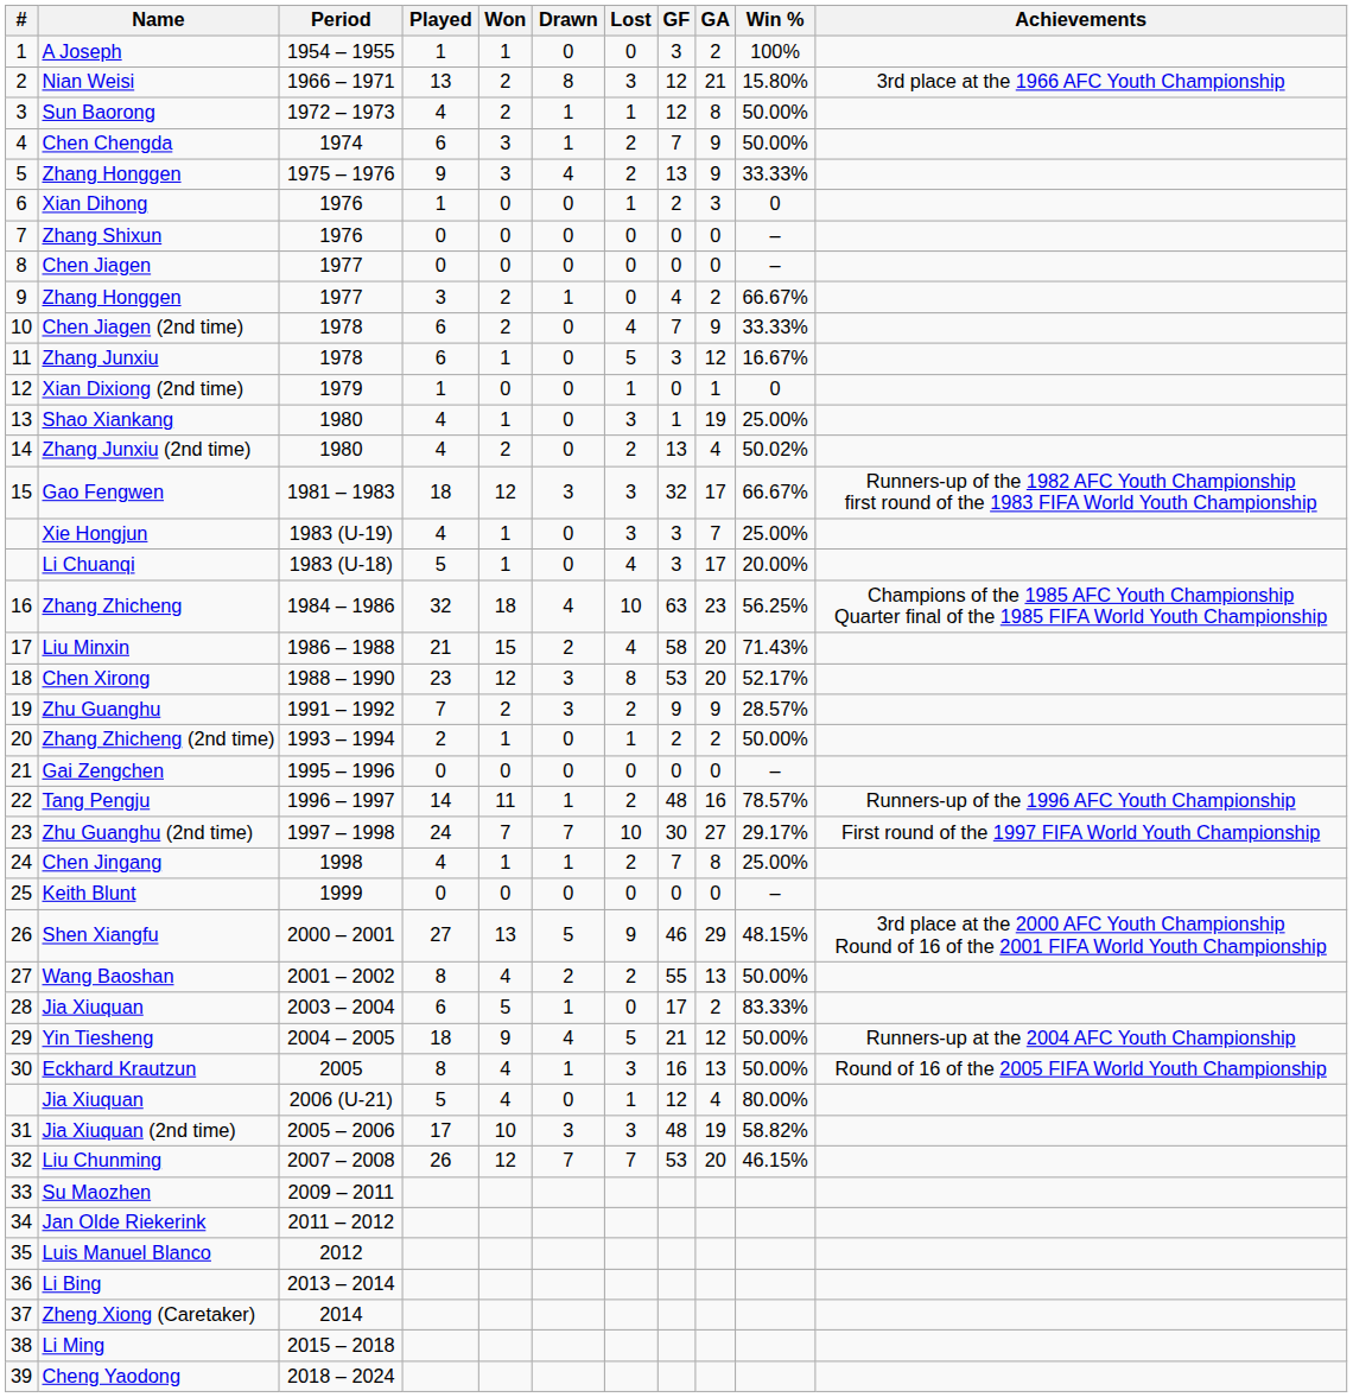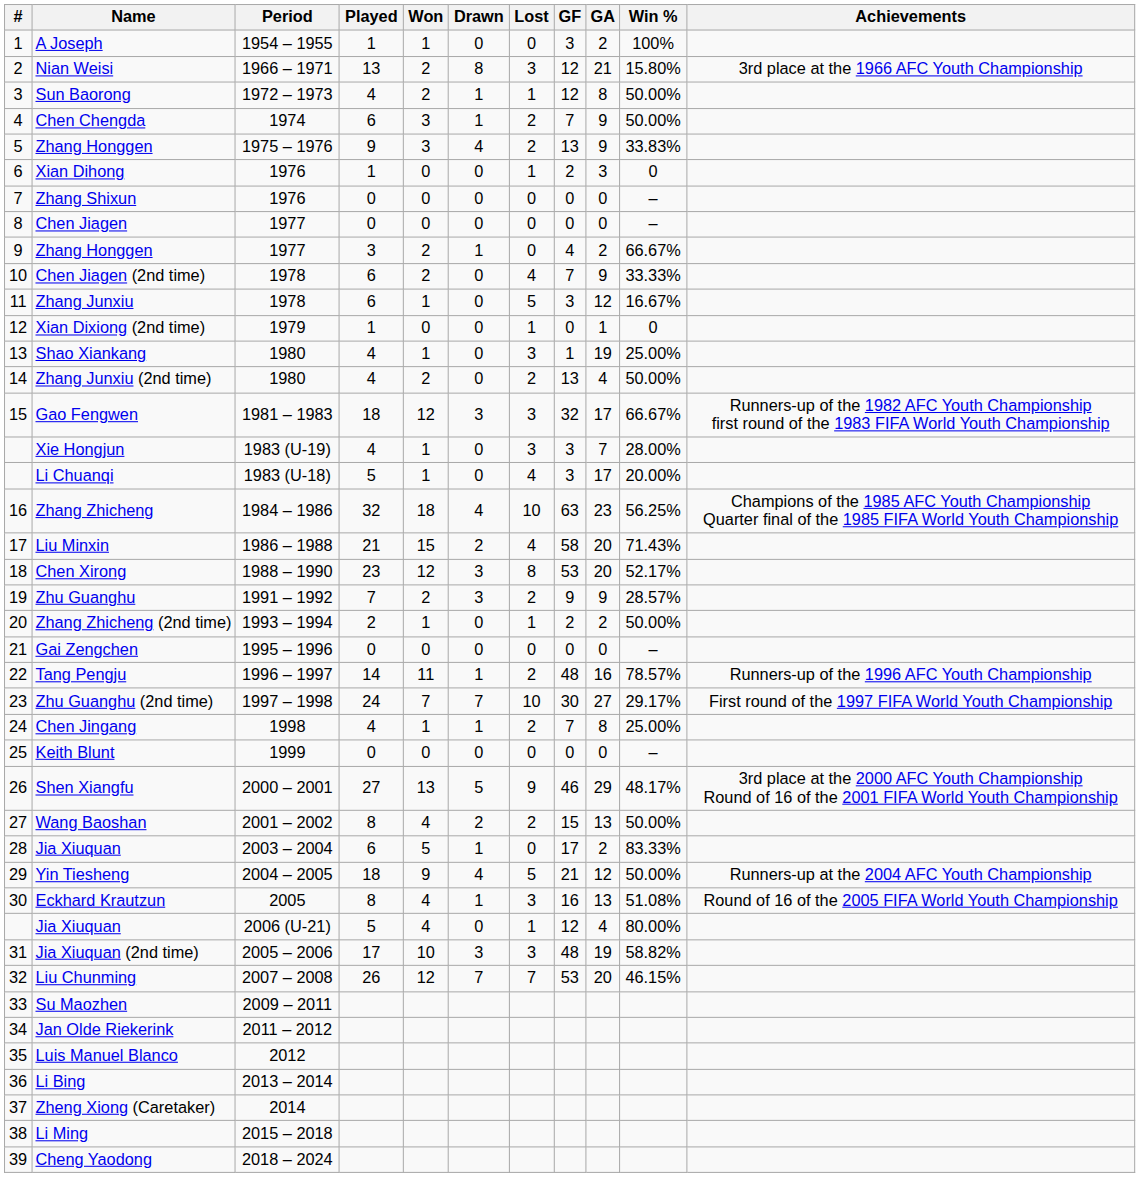5 / Zhang Honggen | Win %: 33.33% -> 33.83%
Zhang Junxiu (2nd time) | Win %: 50.02% -> 50.00%
Xie Hongjun | Win %: 25.00% -> 28.00%
Shen Xiangfu | Win %: 48.15% -> 48.17%
Wang Baoshan | GF: 55 -> 15
Eckhard Krautzun | Win %: 50.00% -> 51.08%
